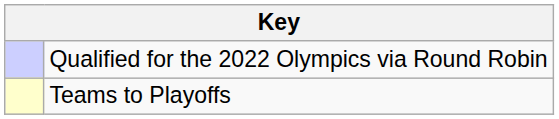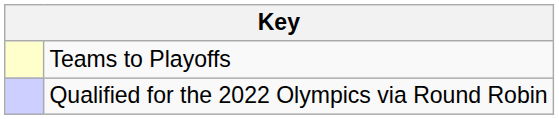rows swapped: Qualified for the 2022 Olympics via Round Robin <-> Teams to Playoffs
